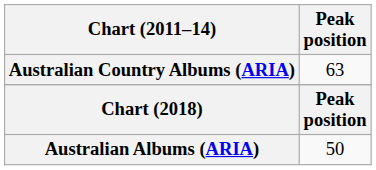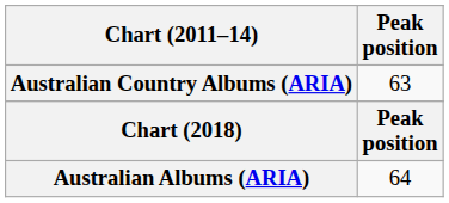Australian Albums (ARIA) | Peak position: 50 -> 64
